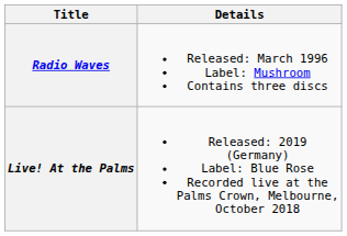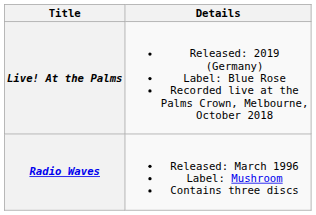rows swapped: Radio Waves <-> Live! At the Palms
